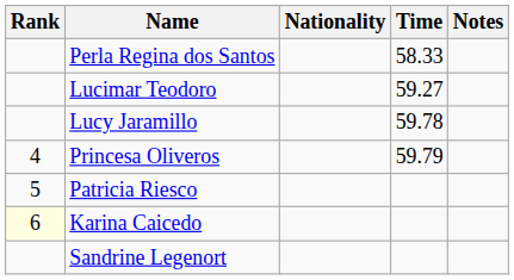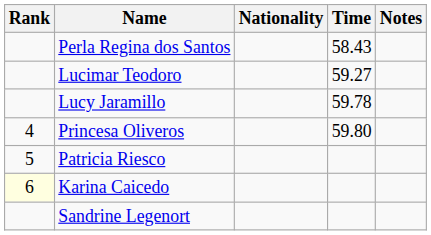Perla Regina dos Santos | Time: 58.33 -> 58.43
Princesa Oliveros | Time: 59.79 -> 59.80
